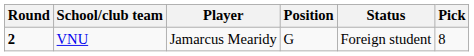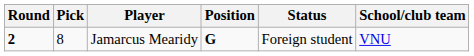columns swapped: Pick <-> School/club team
Jamarcus Mearidy | Position: normal -> bold
